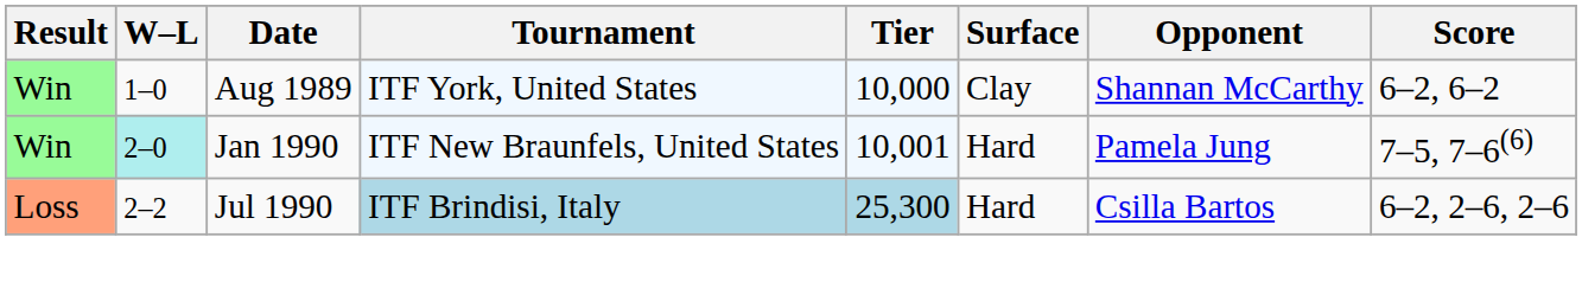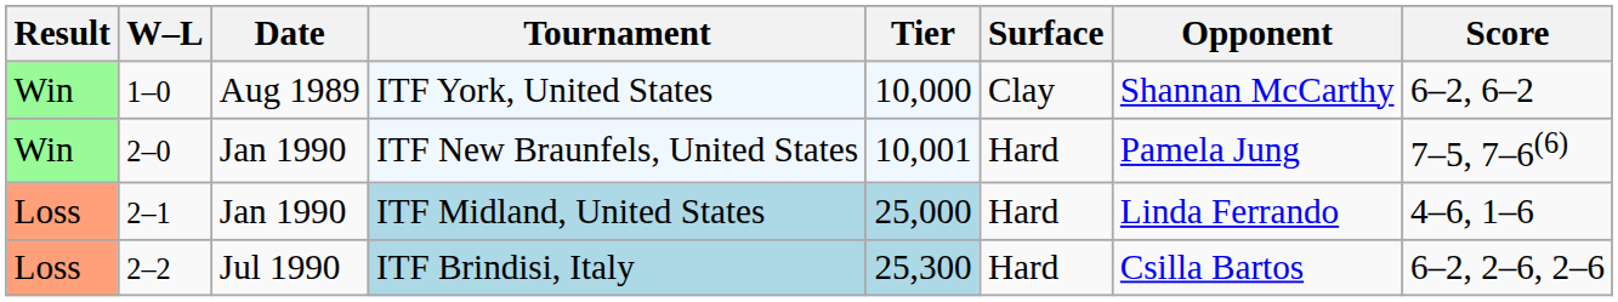ITF New Braunfels, United States | W–L: paleturquoise background -> no background
+ row: Loss | 2–1 | Jan 1990 | ITF Midland, United States | 25,000 | Hard | Linda Ferrando | 4–6, 1–6
